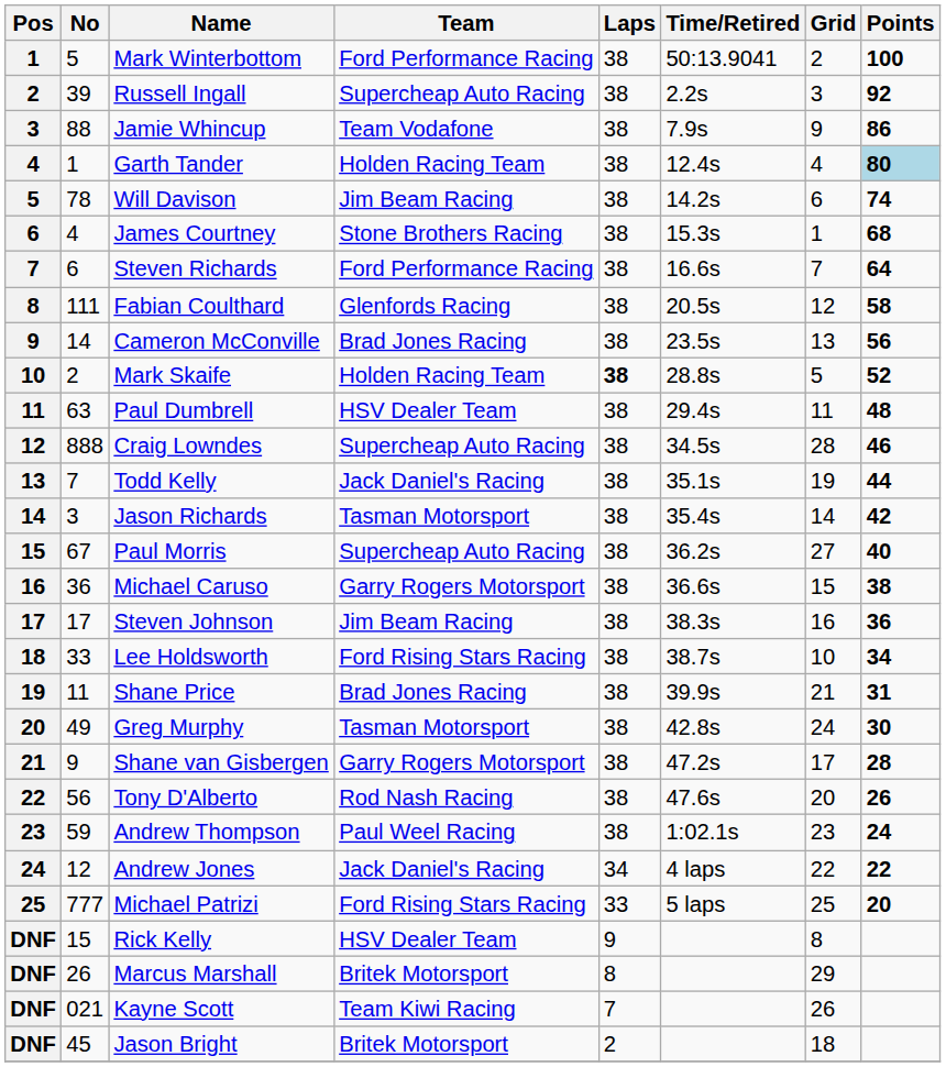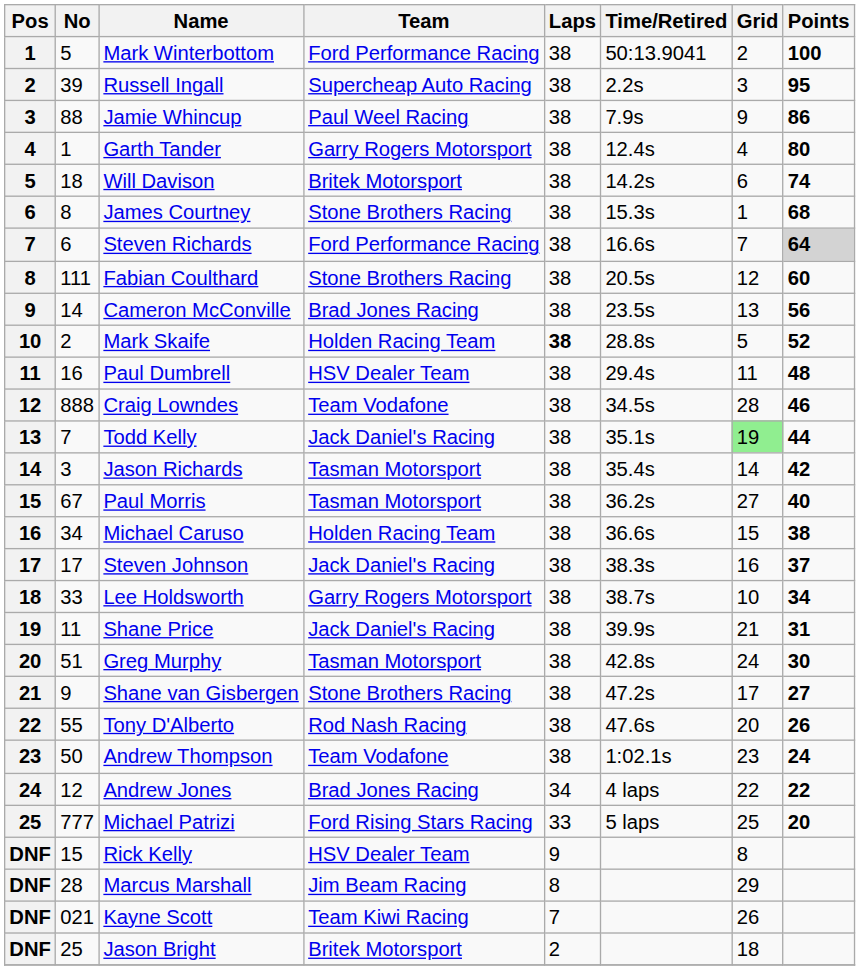Russell Ingall | Points: 92 -> 95
Jamie Whincup | Team: Team Vodafone -> Paul Weel Racing
Garth Tander | Team: Holden Racing Team -> Garry Rogers Motorsport
Garth Tander | Points: lightblue background -> no background
Will Davison | No: 78 -> 18
Will Davison | Team: Jim Beam Racing -> Britek Motorsport
James Courtney | No: 4 -> 8
Steven Richards | Points: no background -> lightgrey background
Fabian Coulthard | Team: Glenfords Racing -> Stone Brothers Racing
Fabian Coulthard | Points: 58 -> 60
Paul Dumbrell | No: 63 -> 16
Craig Lowndes | Team: Supercheap Auto Racing -> Team Vodafone
Todd Kelly | Grid: no background -> lightgreen background
Paul Morris | Team: Supercheap Auto Racing -> Tasman Motorsport
Michael Caruso | No: 36 -> 34
Michael Caruso | Team: Garry Rogers Motorsport -> Holden Racing Team
Steven Johnson | Team: Jim Beam Racing -> Jack Daniel's Racing
Steven Johnson | Points: 36 -> 37
Lee Holdsworth | Team: Ford Rising Stars Racing -> Garry Rogers Motorsport
Shane Price | Team: Brad Jones Racing -> Jack Daniel's Racing
Greg Murphy | No: 49 -> 51
Shane van Gisbergen | Team: Garry Rogers Motorsport -> Stone Brothers Racing
Shane van Gisbergen | Points: 28 -> 27
Tony D'Alberto | No: 56 -> 55
Andrew Thompson | No: 59 -> 50
Andrew Thompson | Team: Paul Weel Racing -> Team Vodafone
Andrew Jones | Team: Jack Daniel's Racing -> Brad Jones Racing
Marcus Marshall | No: 26 -> 28
Marcus Marshall | Team: Britek Motorsport -> Jim Beam Racing
Jason Bright | No: 45 -> 25
